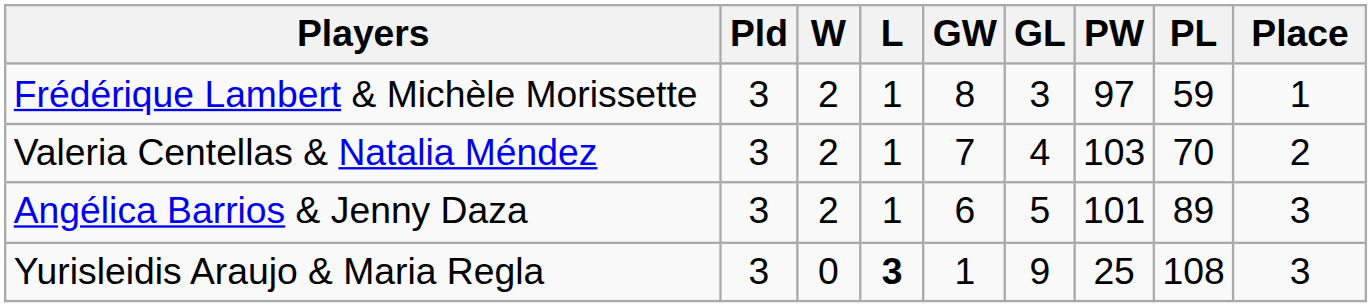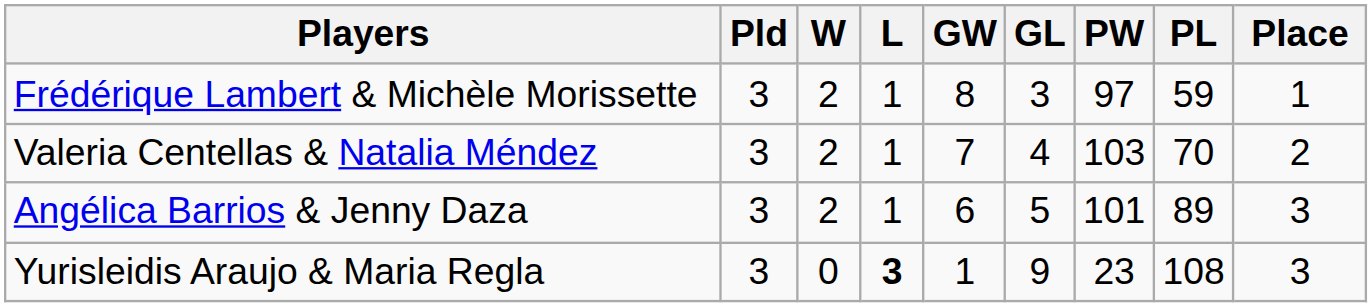Yurisleidis Araujo & Maria Regla | PW: 25 -> 23
